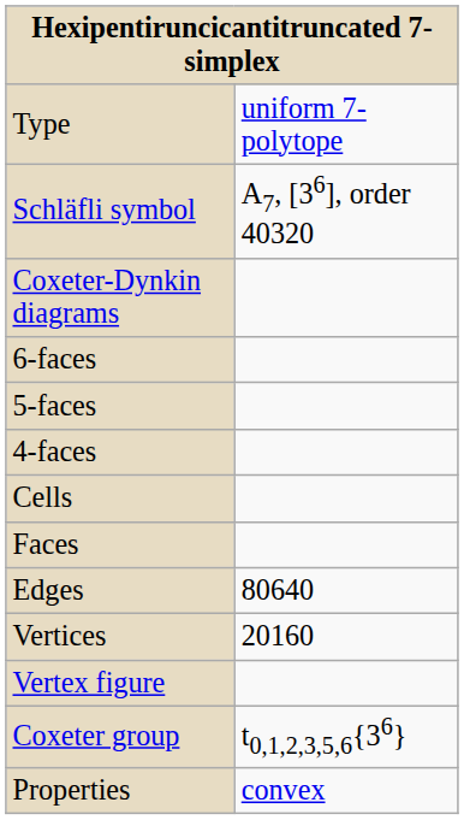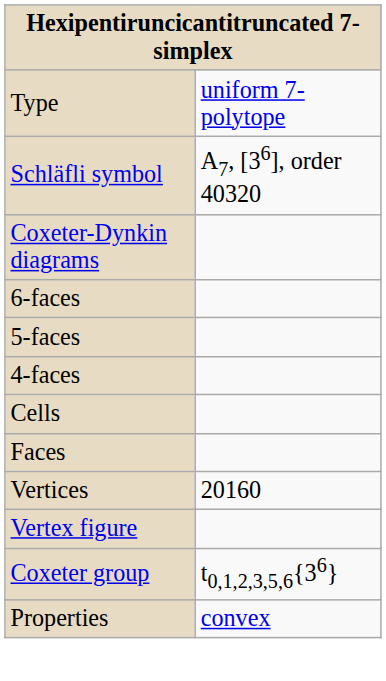- row: Edges | 80640
